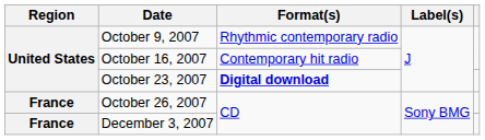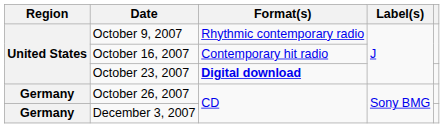October 26, 2007 | Region: France -> Germany
December 3, 2007 | Region: France -> Germany
